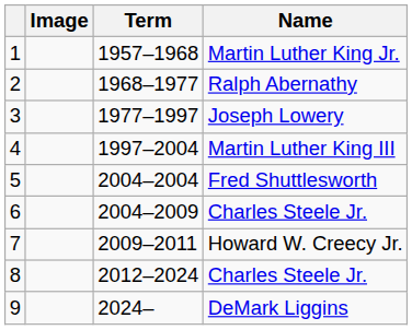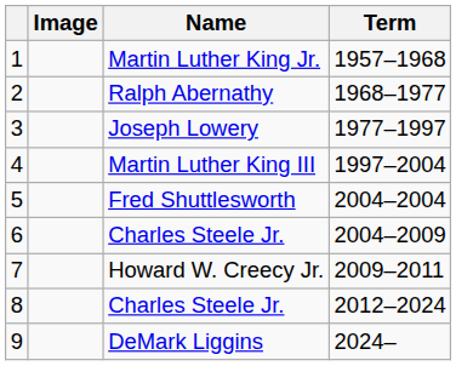columns swapped: Name <-> Term
